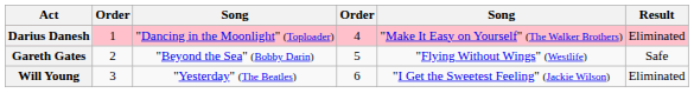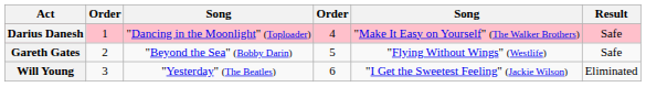Darius Danesh | Result: Eliminated -> Safe
